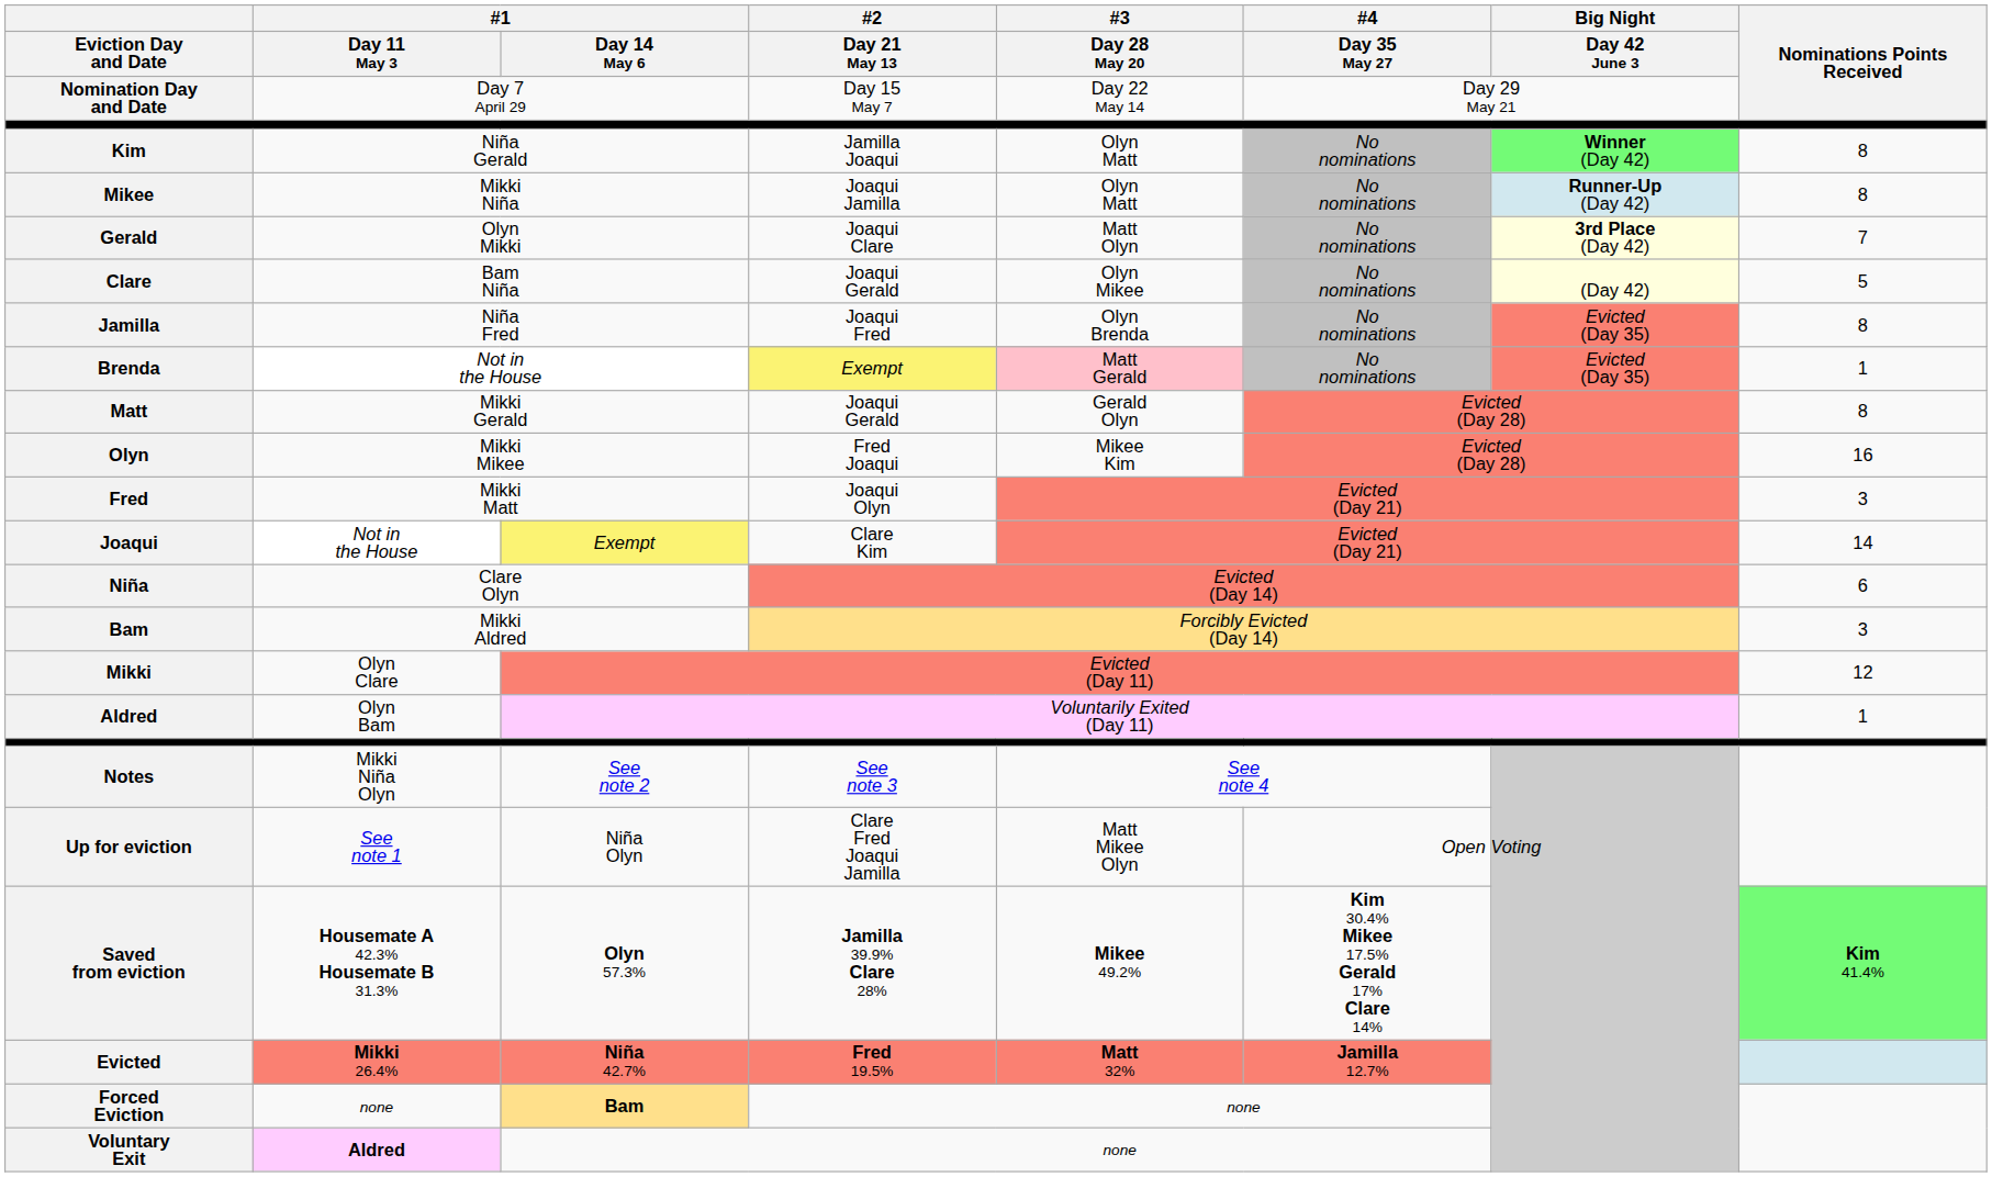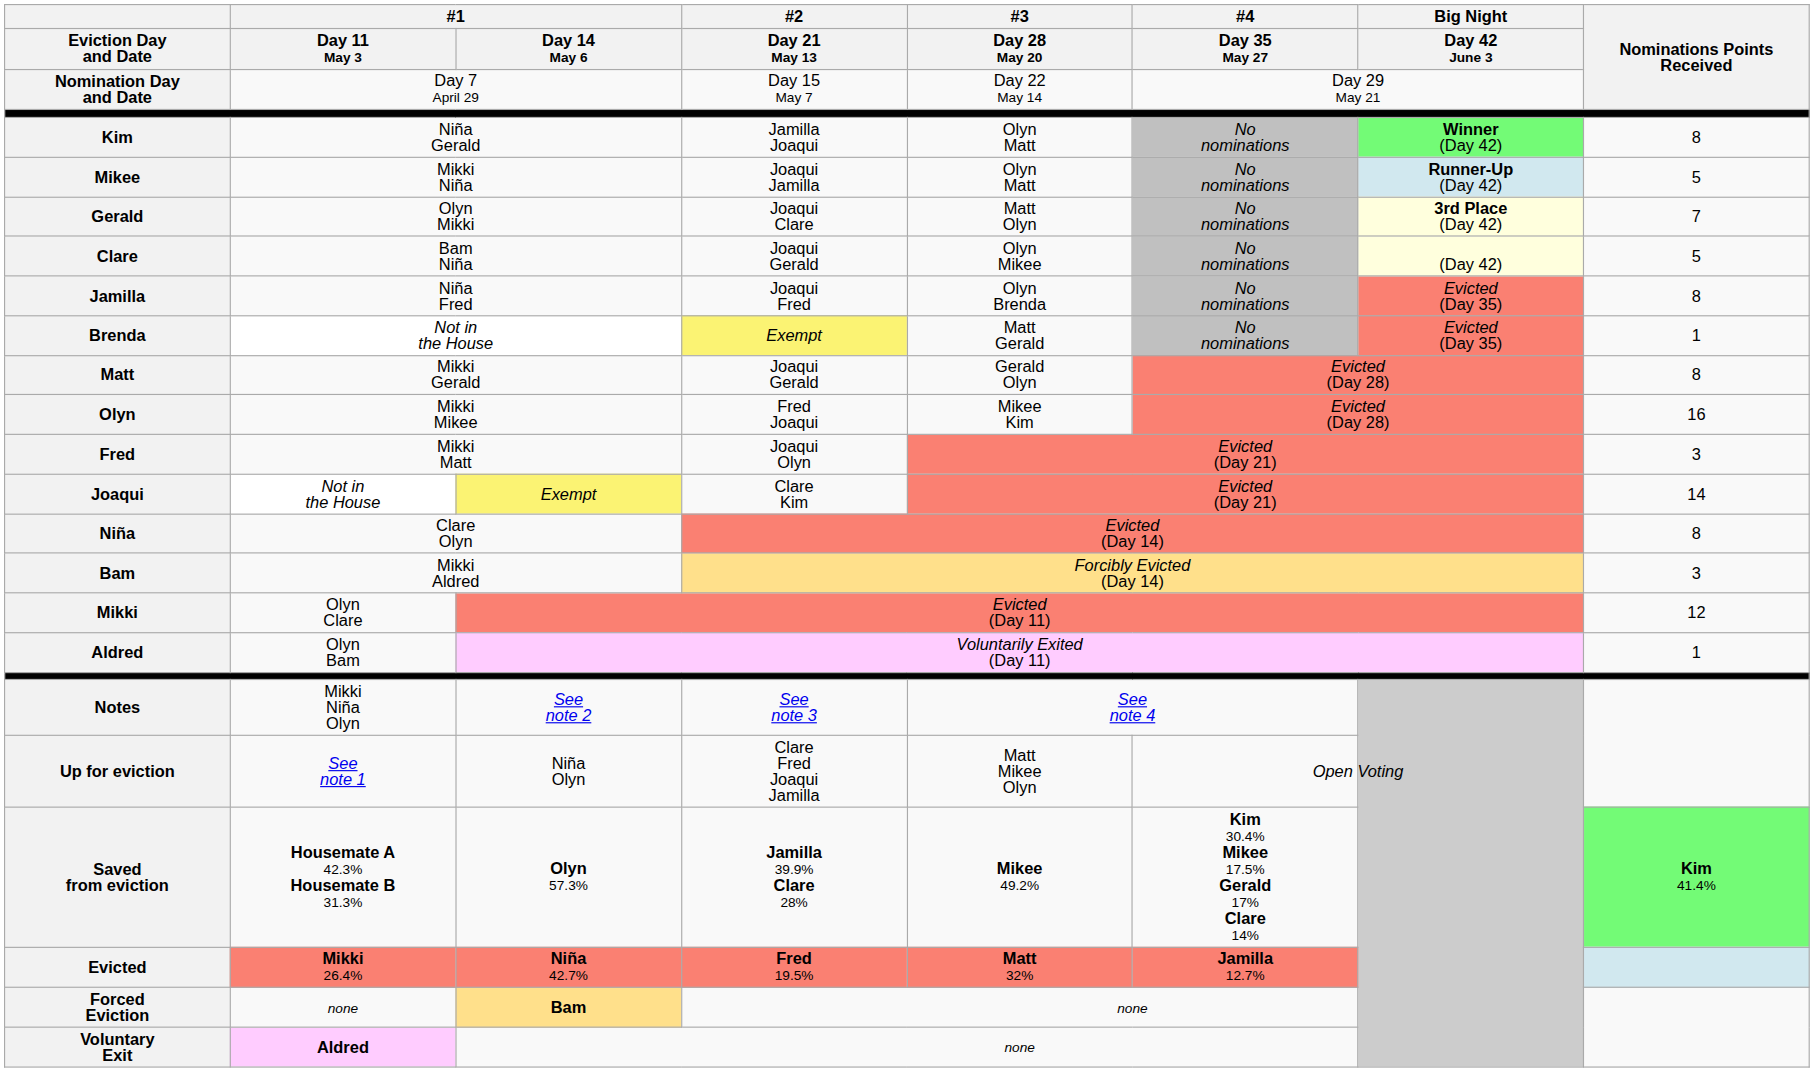Mikee | Nominations Points Received: 8 -> 5
Brenda | #3 / Day 28 May 20: pink background -> no background
Niña | Nominations Points Received: 6 -> 8
